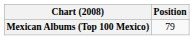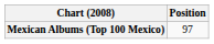Mexican Albums (Top 100 Mexico) | Position: 79 -> 97
